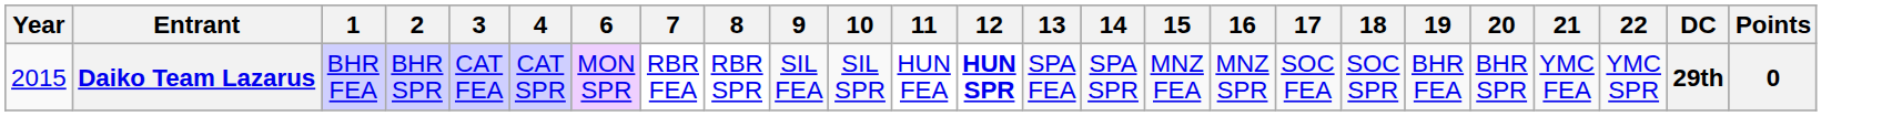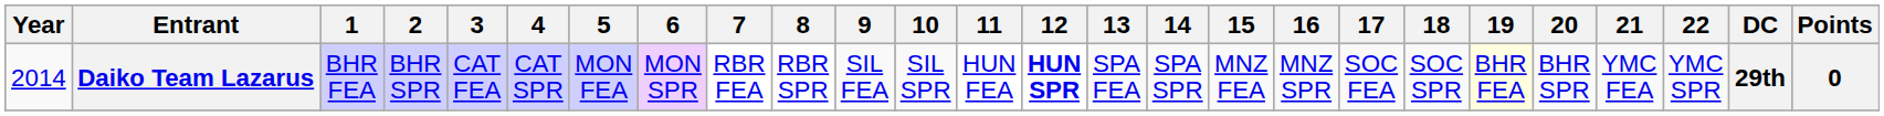+ column: 5 | MON FEA
Daiko Team Lazarus | Year: 2015 -> 2014
Daiko Team Lazarus | 19: no background -> lightyellow background
